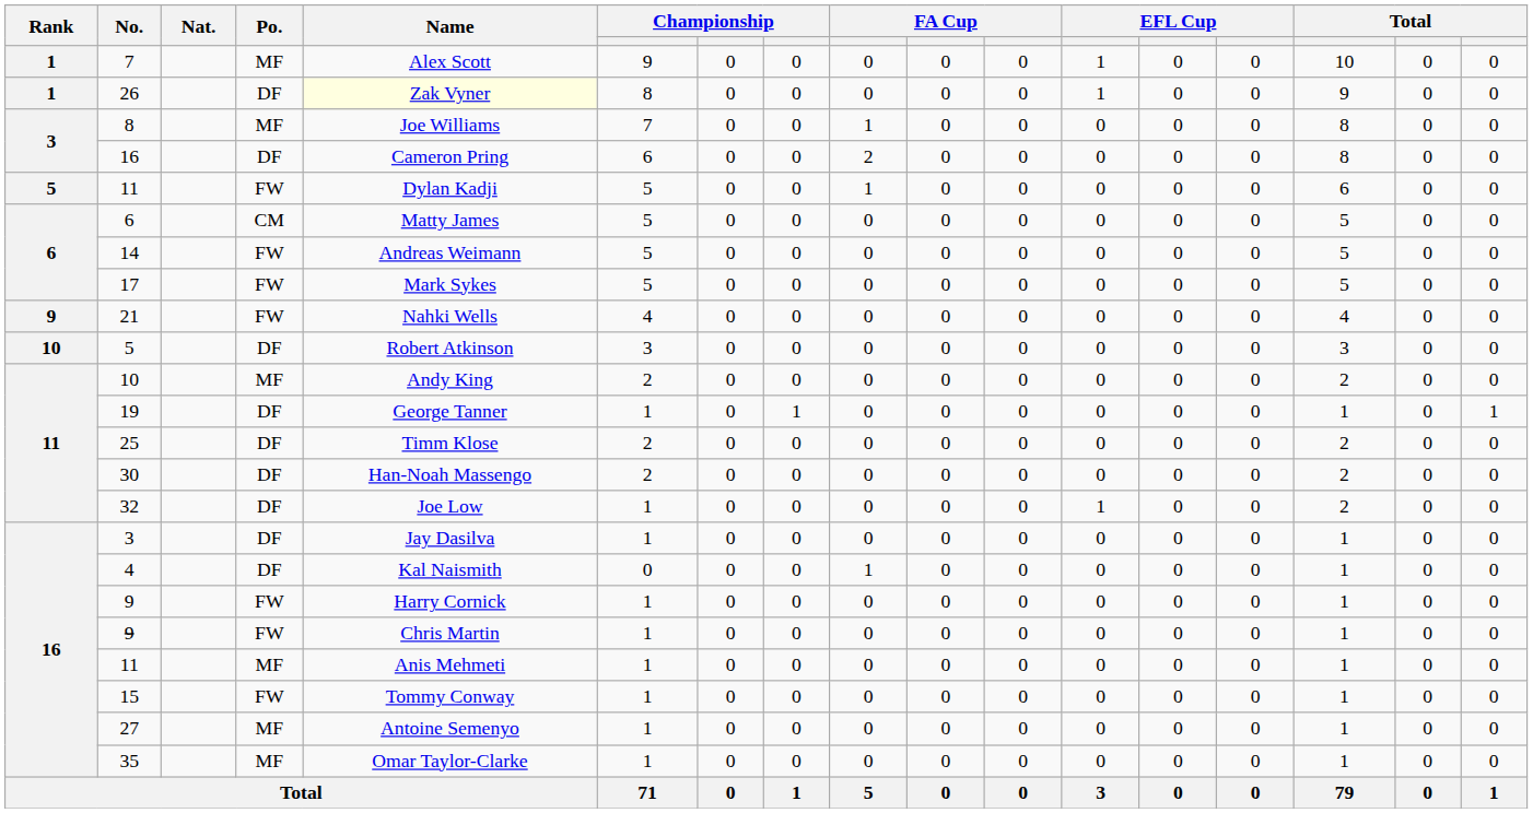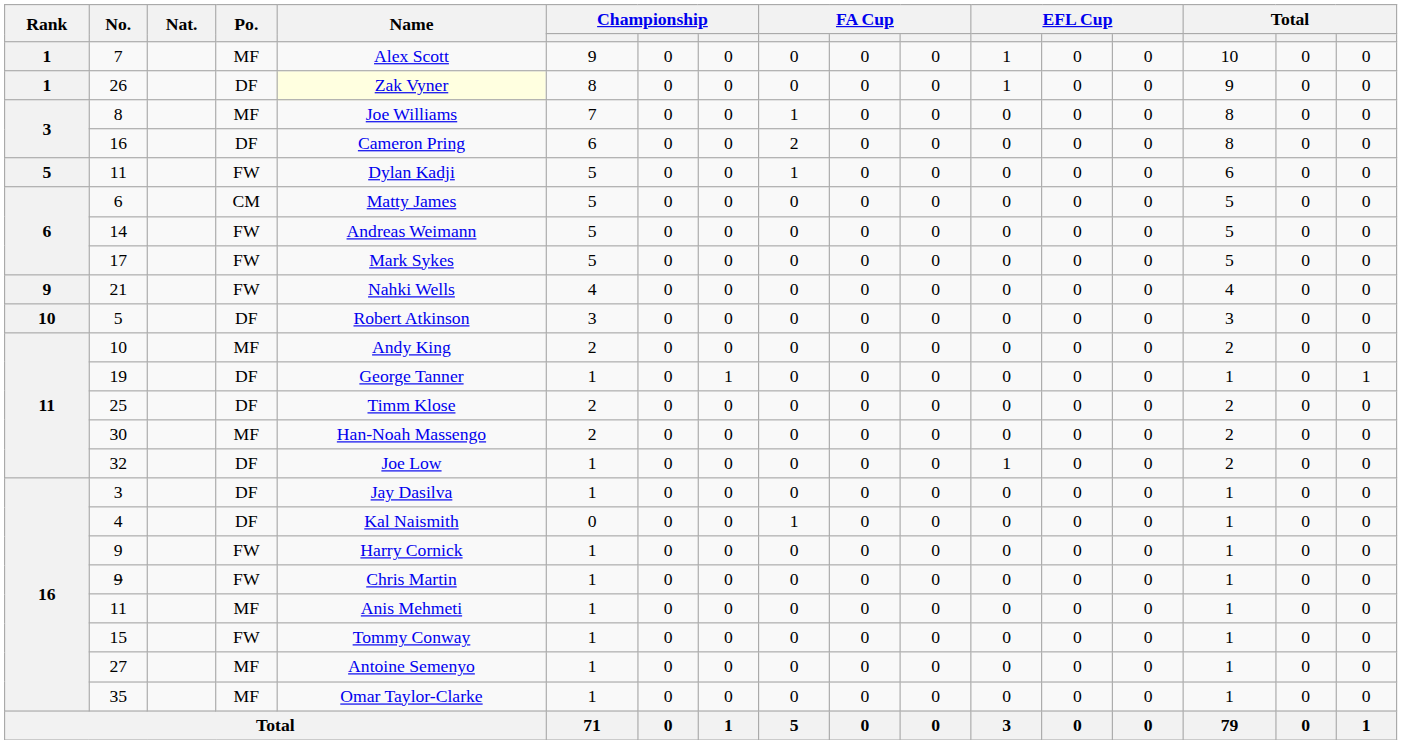30 | Po.: DF -> MF
